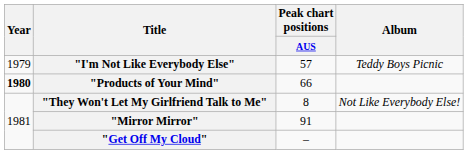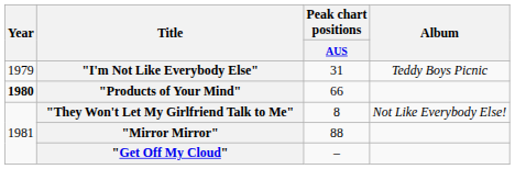"I'm Not Like Everybody Else" | Peak chart positions / AUS: 57 -> 31
"Mirror Mirror" | Peak chart positions / AUS: 91 -> 88
